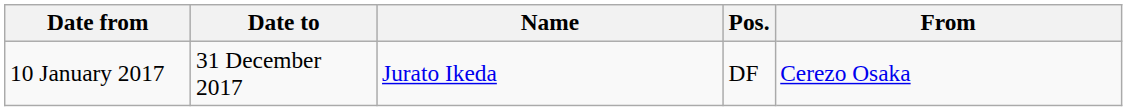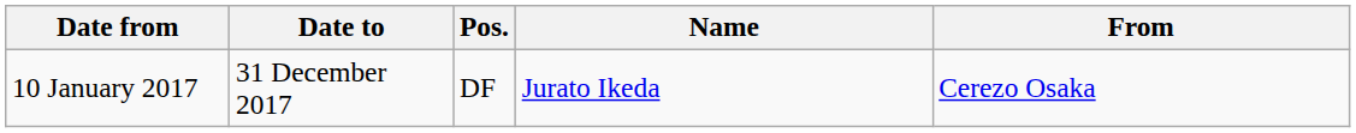columns swapped: Pos. <-> Name
